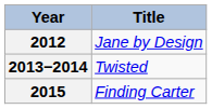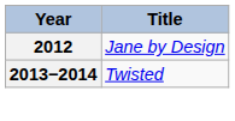- row: 2015 | Finding Carter
